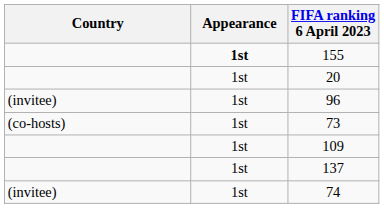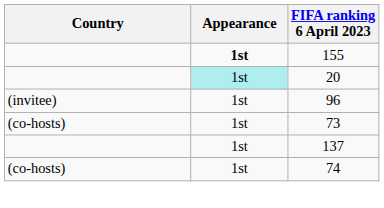20 | Appearance: no background -> paleturquoise background
- row: 1st | 109
74 | Country: (invitee) -> (co-hosts)
